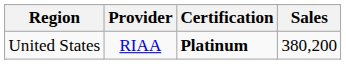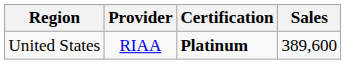United States | Sales: 380,200 -> 389,600
